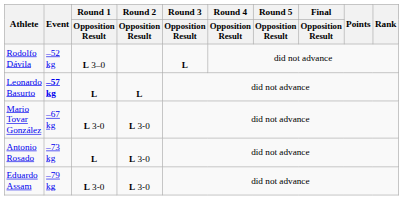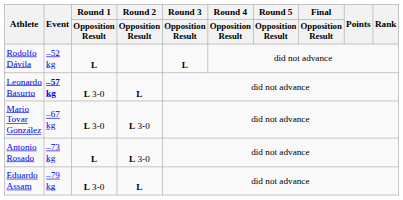Rodolfo Dávila | Round 1 / Opposition Result: L 3–0 -> L
Leonardo Basurto | Round 1 / Opposition Result: L -> L 3-0
Eduardo Assam | Round 2 / Opposition Result: L 3-0 -> L
